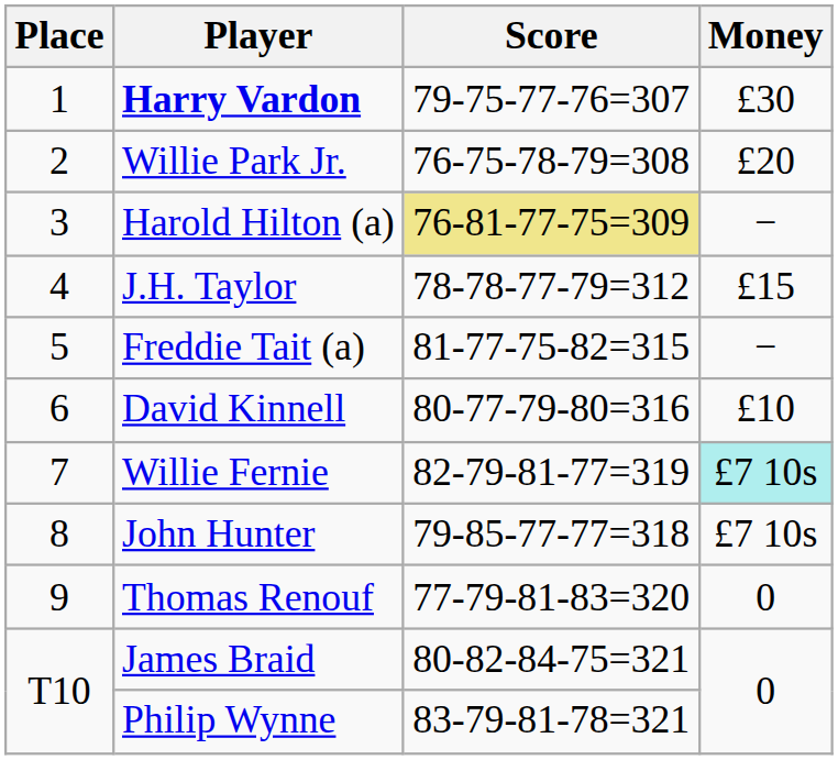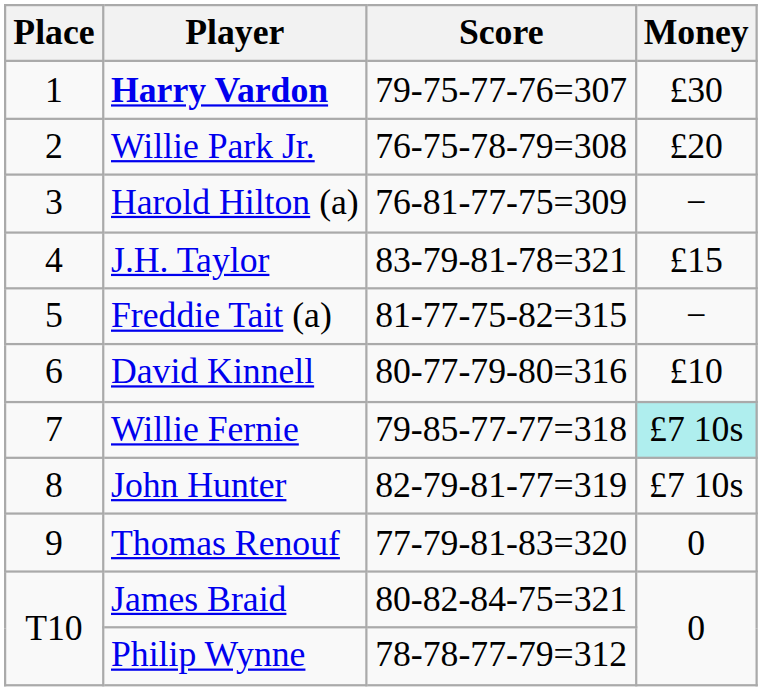Harold Hilton (a) | Score: khaki background -> no background
J.H. Taylor | Score: 78-78-77-79=312 -> 83-79-81-78=321
Willie Fernie | Score: 82-79-81-77=319 -> 79-85-77-77=318
John Hunter | Score: 79-85-77-77=318 -> 82-79-81-77=319
Philip Wynne | Score: 83-79-81-78=321 -> 78-78-77-79=312
